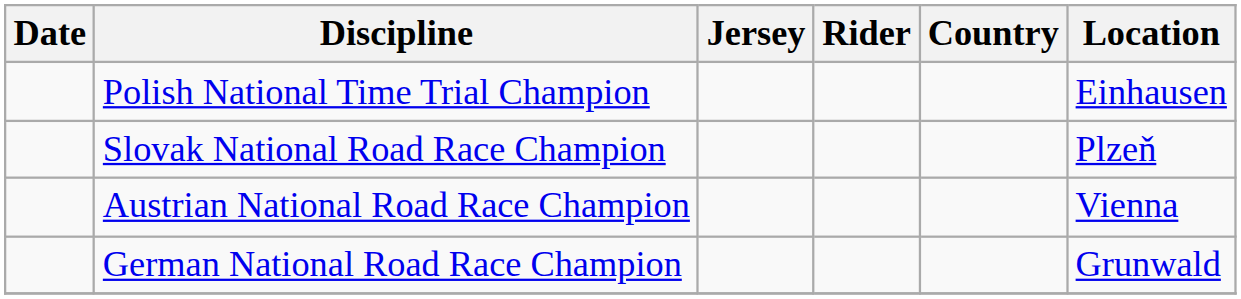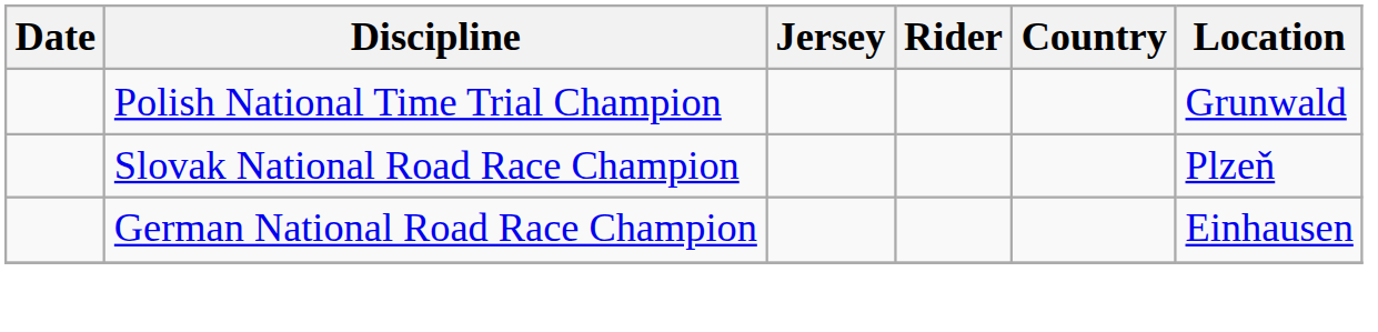Polish National Time Trial Champion | Location: Einhausen -> Grunwald
- row: Austrian National Road Race Champion | Vienna
German National Road Race Champion | Location: Grunwald -> Einhausen
